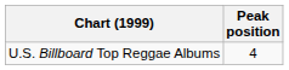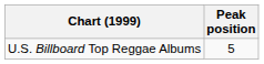U.S. Billboard Top Reggae Albums | Peak position: 4 -> 5
